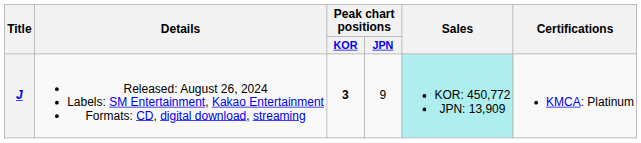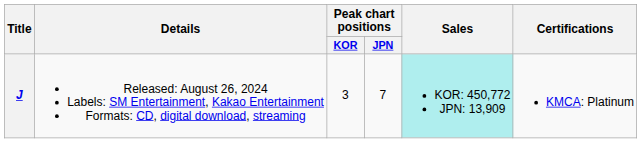J | Peak chart positions / KOR: bold -> normal
J | Peak chart positions / JPN: 9 -> 7
